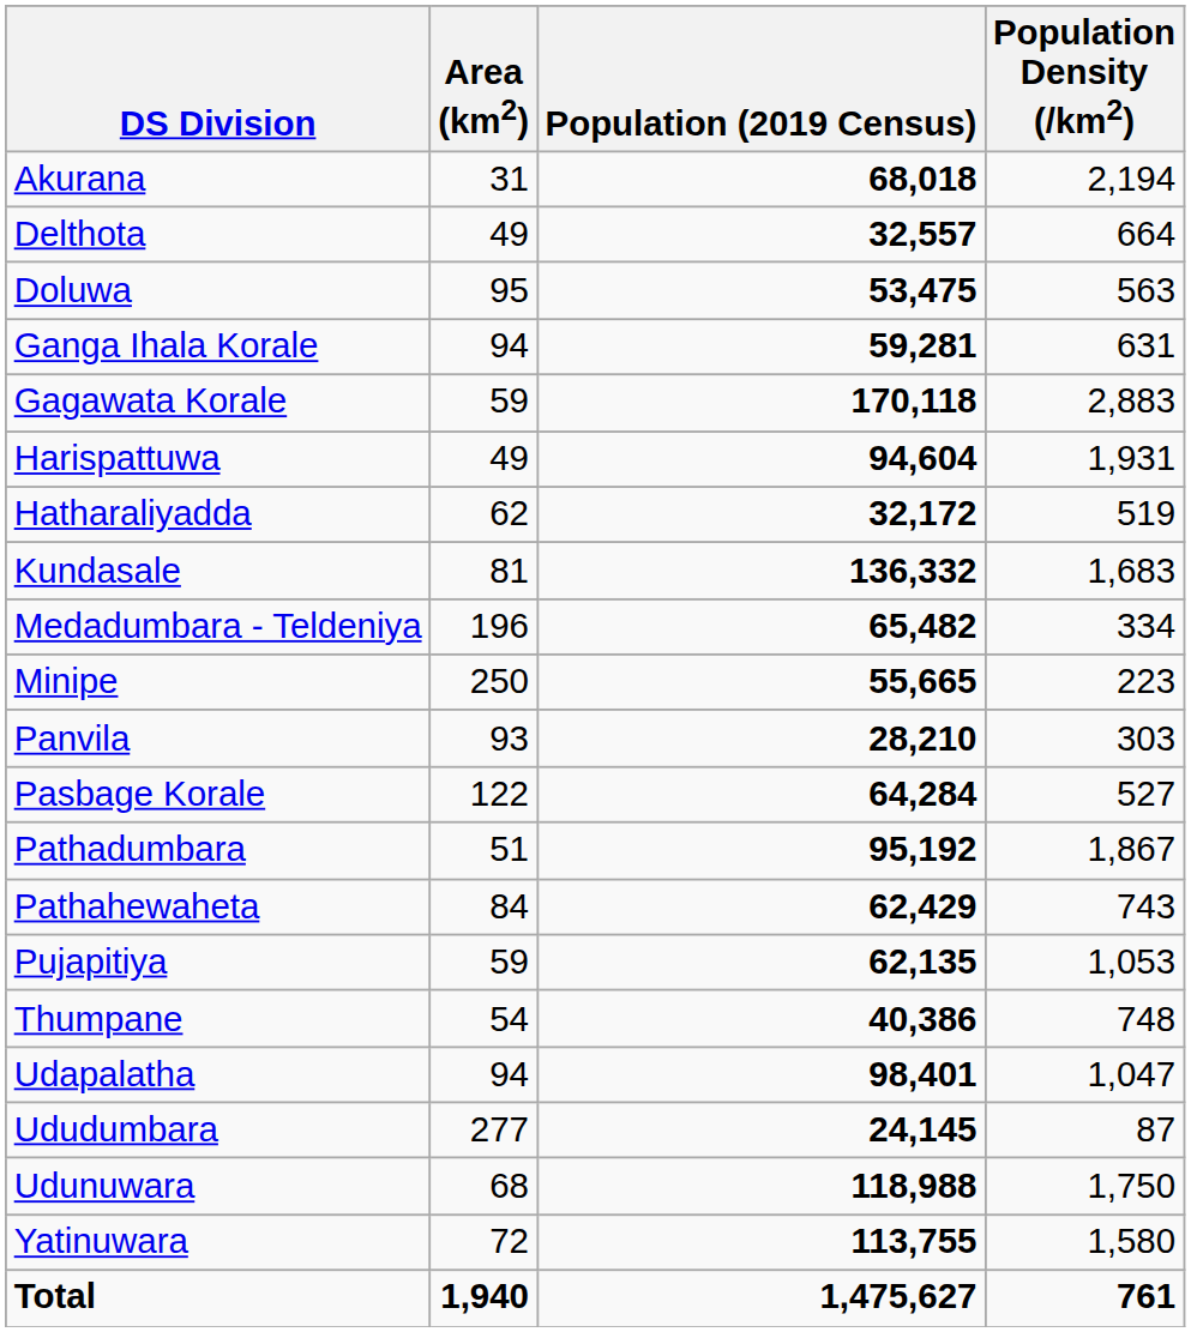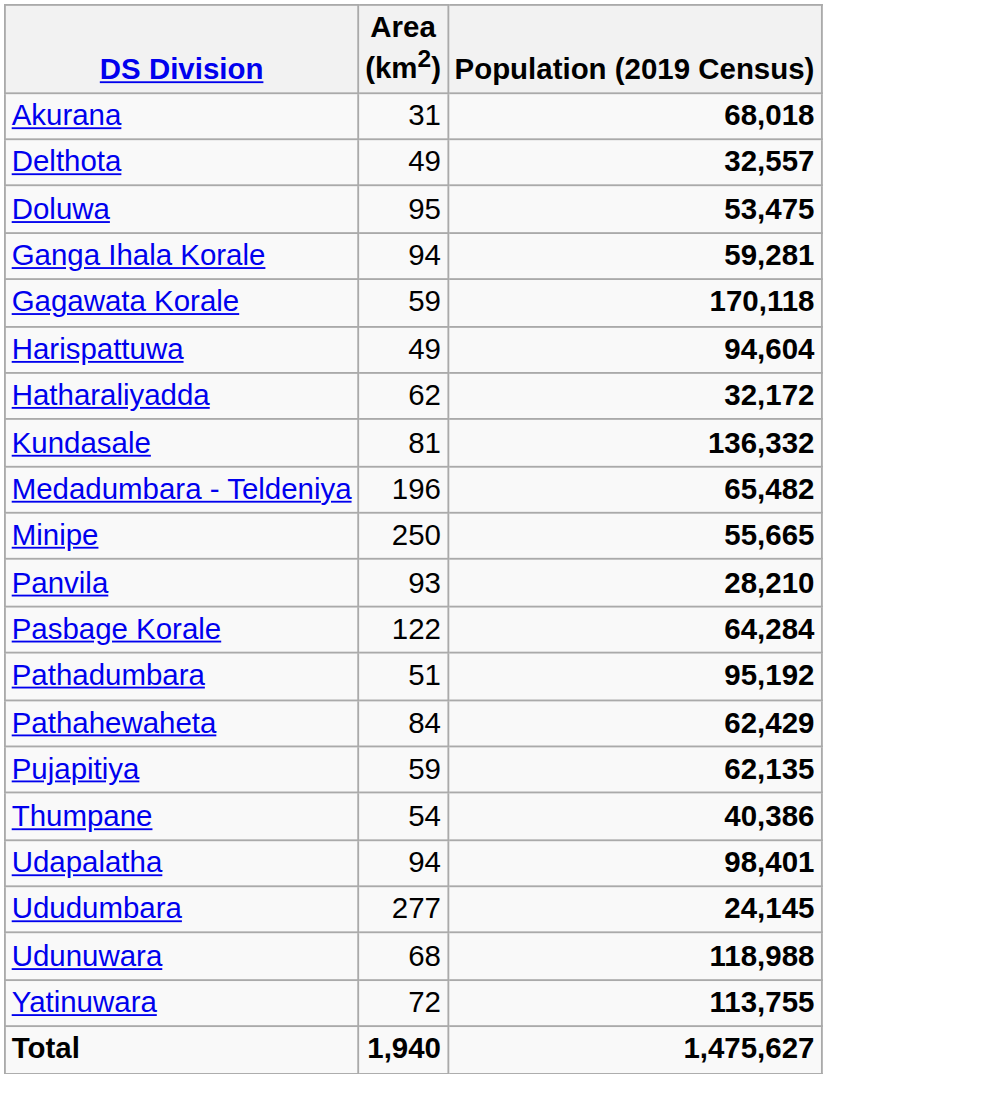- column: Population Density (/km2) | 2,194 | 664 | 563 | 631 | 2,883 | 1,931 | 519 | 1,683 | 334 | 223 | 303 | 527 | 1,867 | 743 | 1,053 | 748 | 1,047 | 87 | 1,750 | 1,580 | 761
